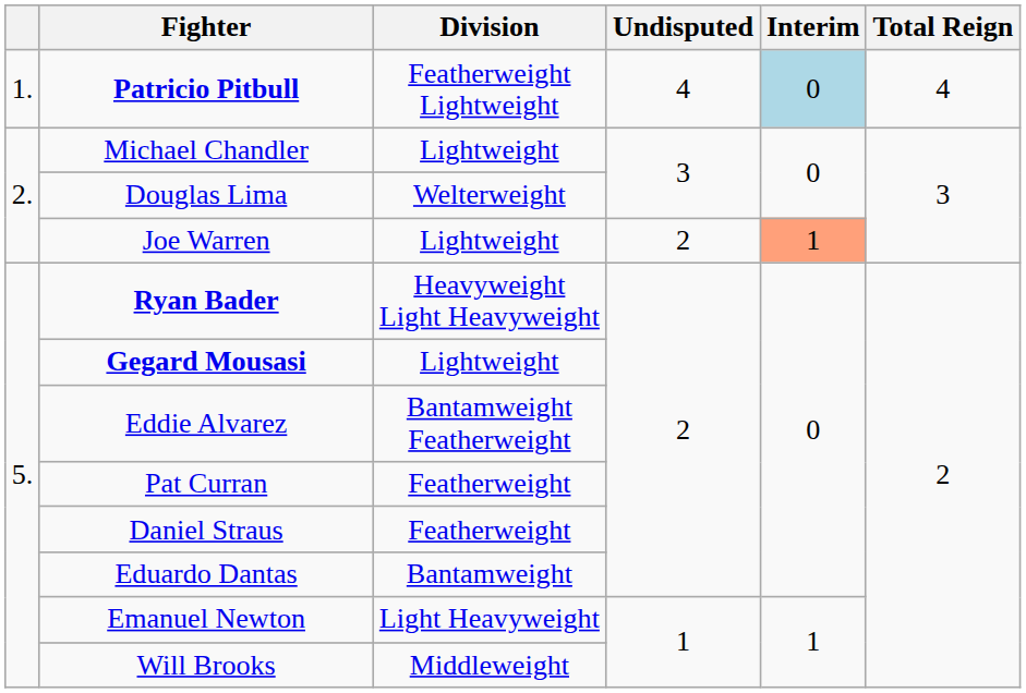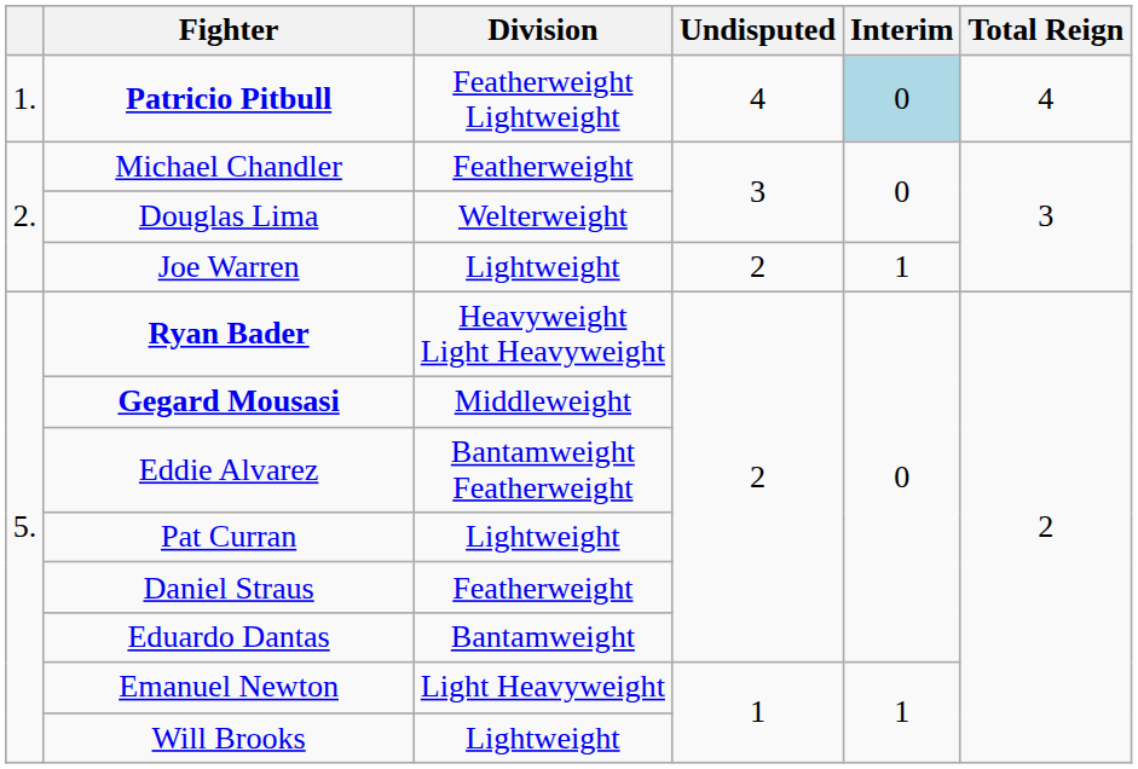Michael Chandler | Division: Lightweight -> Featherweight
Joe Warren | Interim: lightsalmon background -> no background
Gegard Mousasi | Division: Lightweight -> Middleweight
Pat Curran | Division: Featherweight -> Lightweight
Will Brooks | Division: Middleweight -> Lightweight
